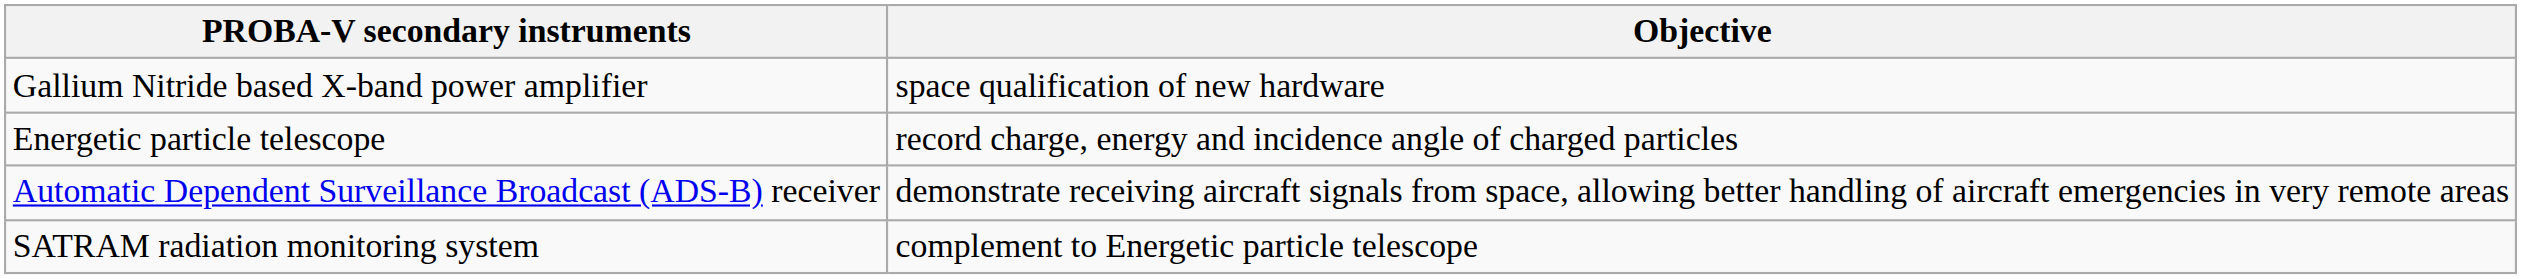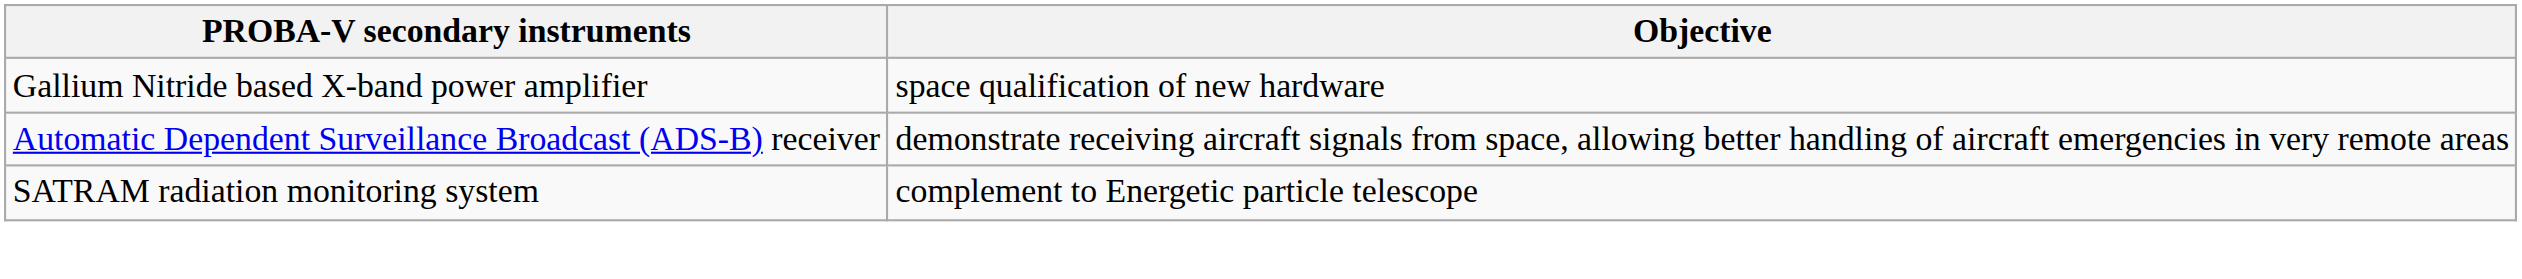- row: Energetic particle telescope | record charge, energy and incidence angle of charged particles
